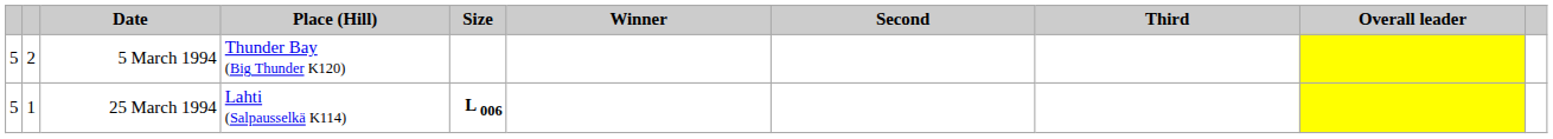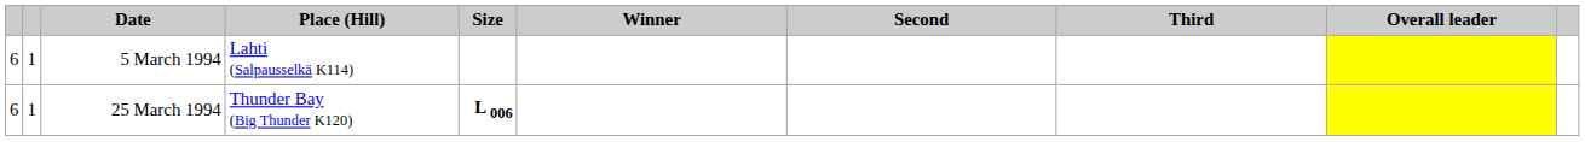5 March 1994 | column 1: 5 -> 6
5 March 1994 | column 2: 2 -> 1
5 March 1994 | Place (Hill): Thunder Bay (Big Thunder K120) -> Lahti (Salpausselkä K114)
25 March 1994 | column 1: 5 -> 6
25 March 1994 | Place (Hill): Lahti (Salpausselkä K114) -> Thunder Bay (Big Thunder K120)
